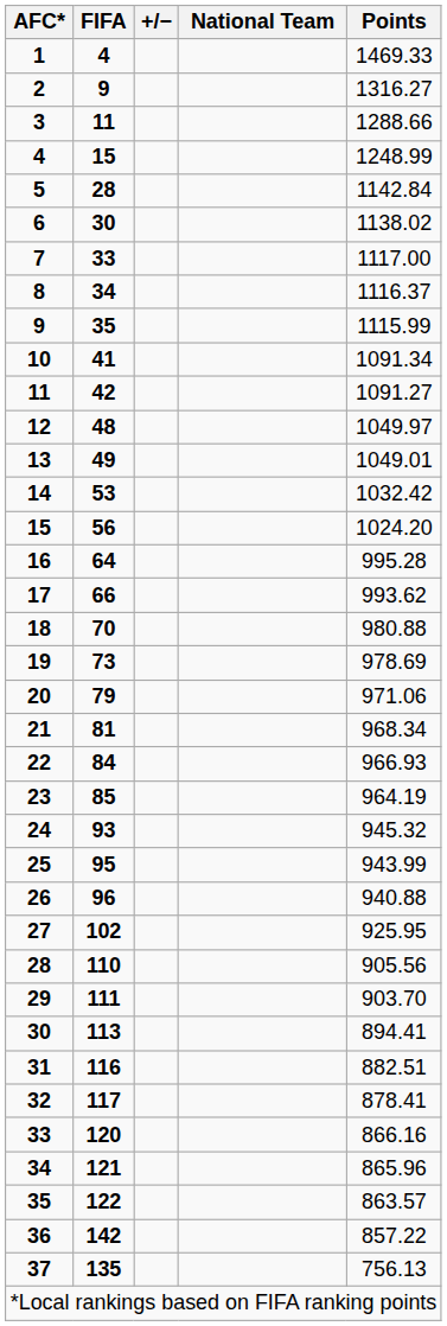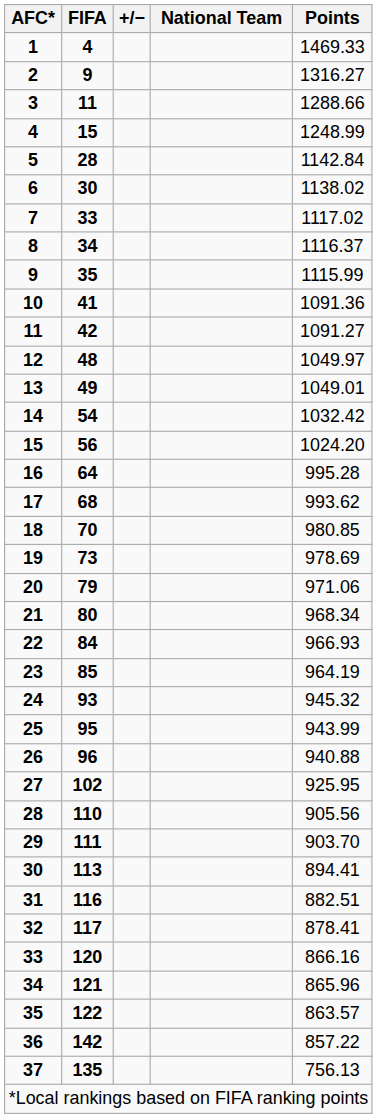7 | Points: 1117.00 -> 1117.02
10 | Points: 1091.34 -> 1091.36
14 | FIFA: 53 -> 54
17 | FIFA: 66 -> 68
18 | Points: 980.88 -> 980.85
21 | FIFA: 81 -> 80
